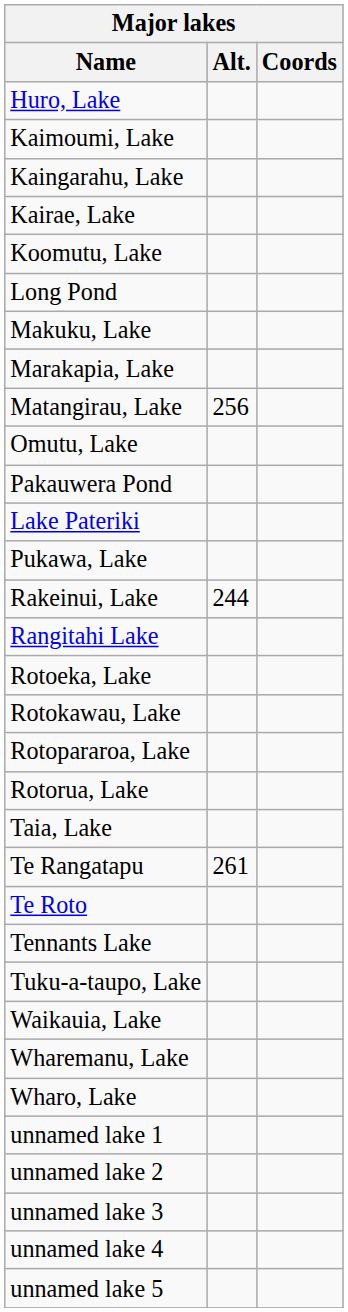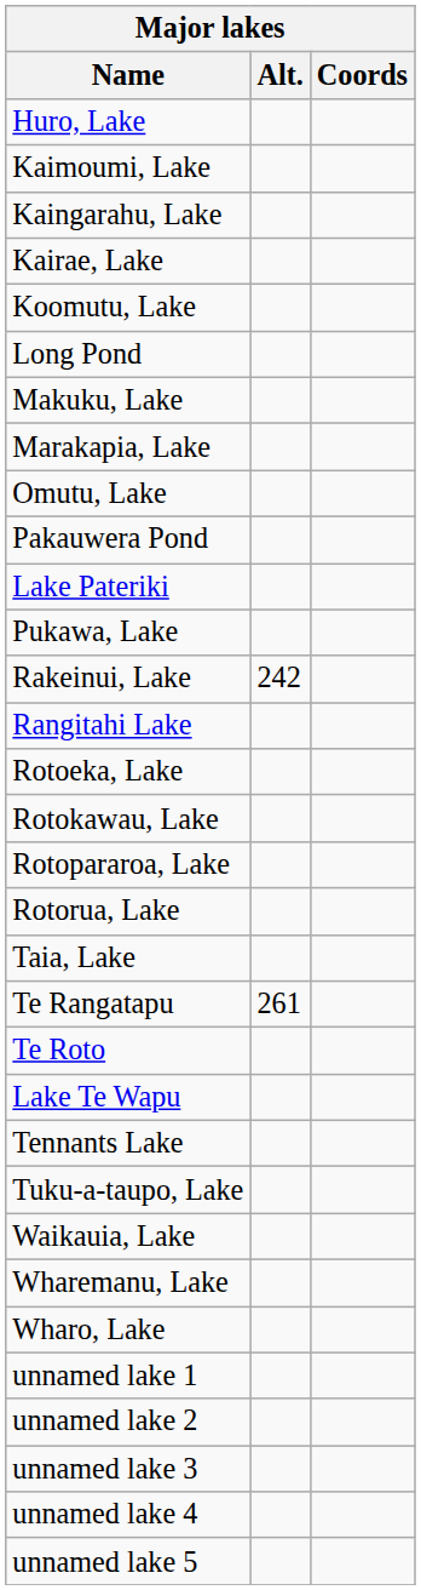- row: Matangirau, Lake | 256
Rakeinui, Lake | Alt.: 244 -> 242
+ row: Lake Te Wapu
